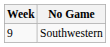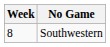Southwestern | Week: 9 -> 8
